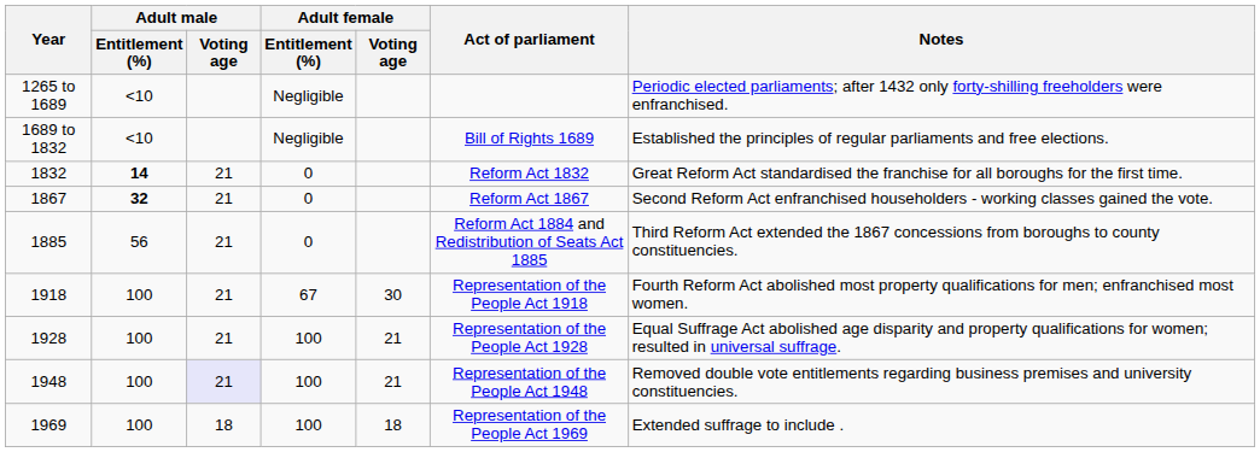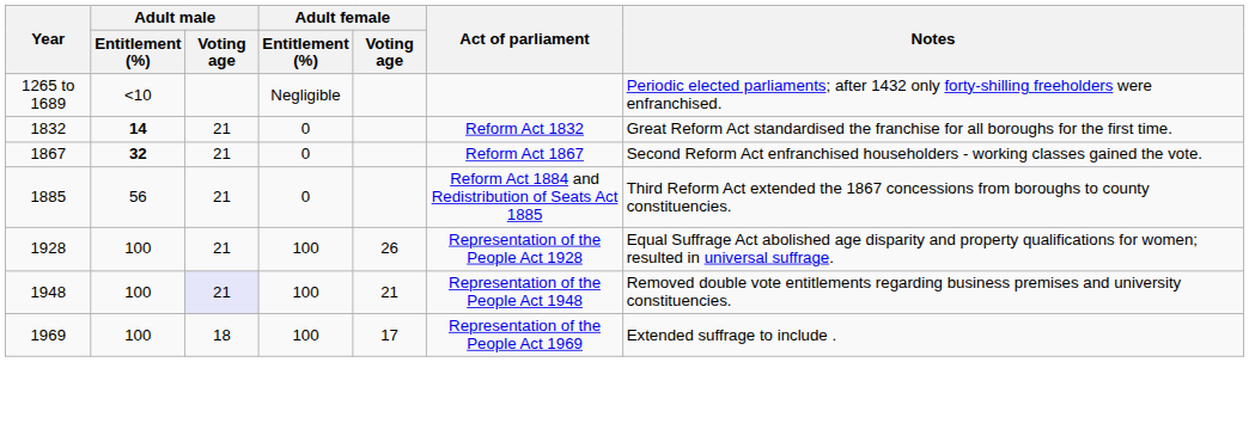- row: 1689 to 1832 | <10 | Negligible | Bill of Rights 1689 | Established the principles of regular parliaments and free elections.
- row: 1918 | 100 | 21 | 67 | 30 | Representation of the People Act 1918 | Fourth Reform Act abolished most property qualifications for men; enfranchised most women.
1928 | Adult female / Voting age: 21 -> 26
1969 | Adult female / Voting age: 18 -> 17
